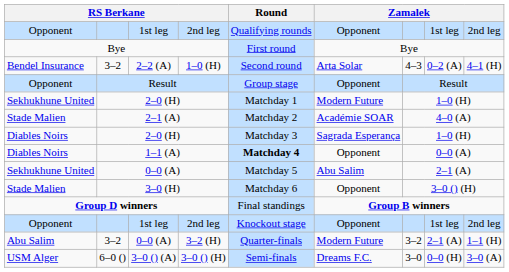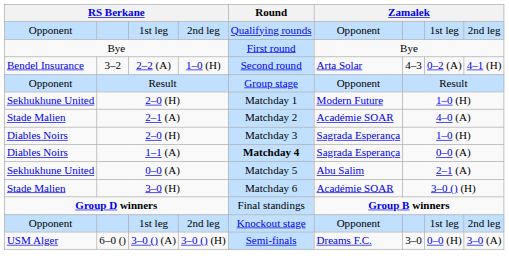1–1 (A) | column 6: Opponent -> Sagrada Esperança
3–0 (H) | column 6: Opponent -> Académie SOAR
- row: Abu Salim | 3–2 | 0–0 (A) | 3–2 (H) | Quarter-finals | Modern Future | 3–2 | 2–1 (A) | 1–1 (H)
